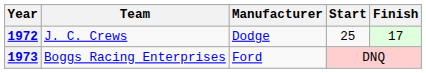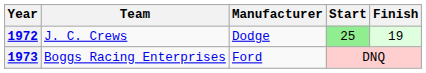1972 | Start: no background -> lightgreen background
1972 | Finish: 17 -> 19
